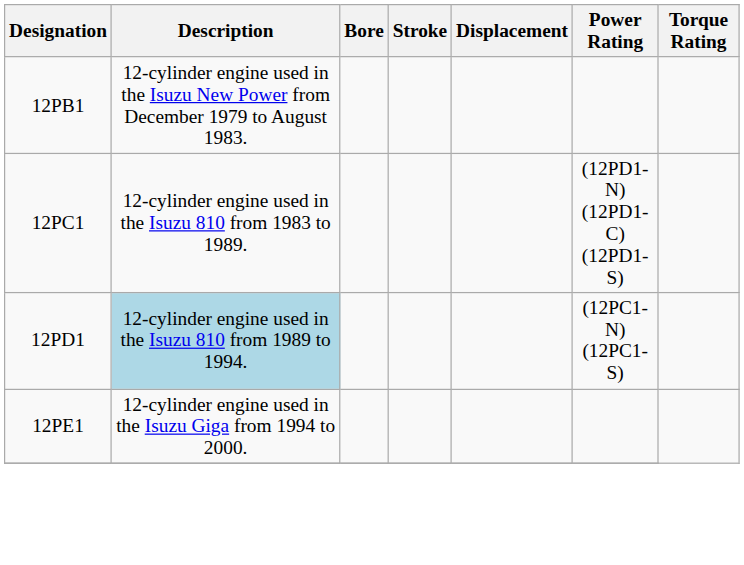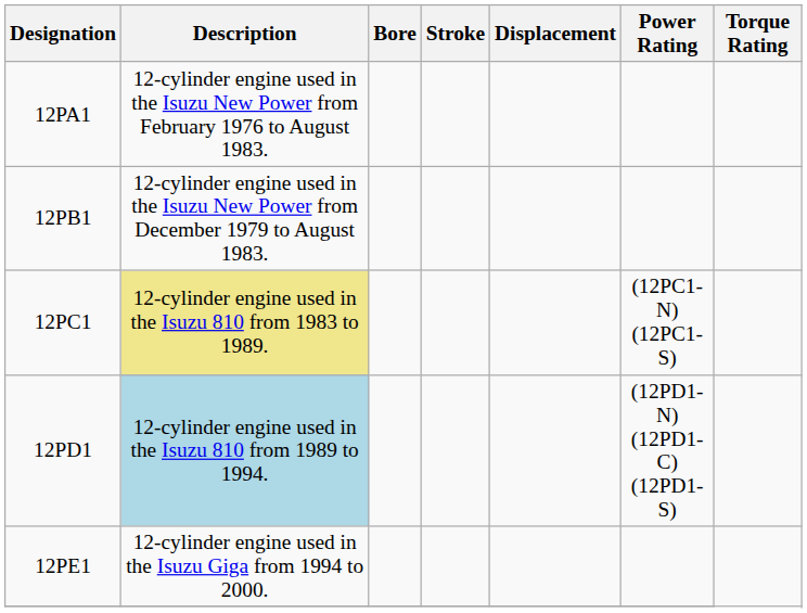+ row: 12PA1 | 12-cylinder engine used in the Isuzu New Power from February 1976 to August 1983.
12PC1 | Description: no background -> khaki background
12PC1 | Power Rating: (12PD1-N) (12PD1-C) (12PD1-S) -> (12PC1-N) (12PC1-S)
12PD1 | Power Rating: (12PC1-N) (12PC1-S) -> (12PD1-N) (12PD1-C) (12PD1-S)
